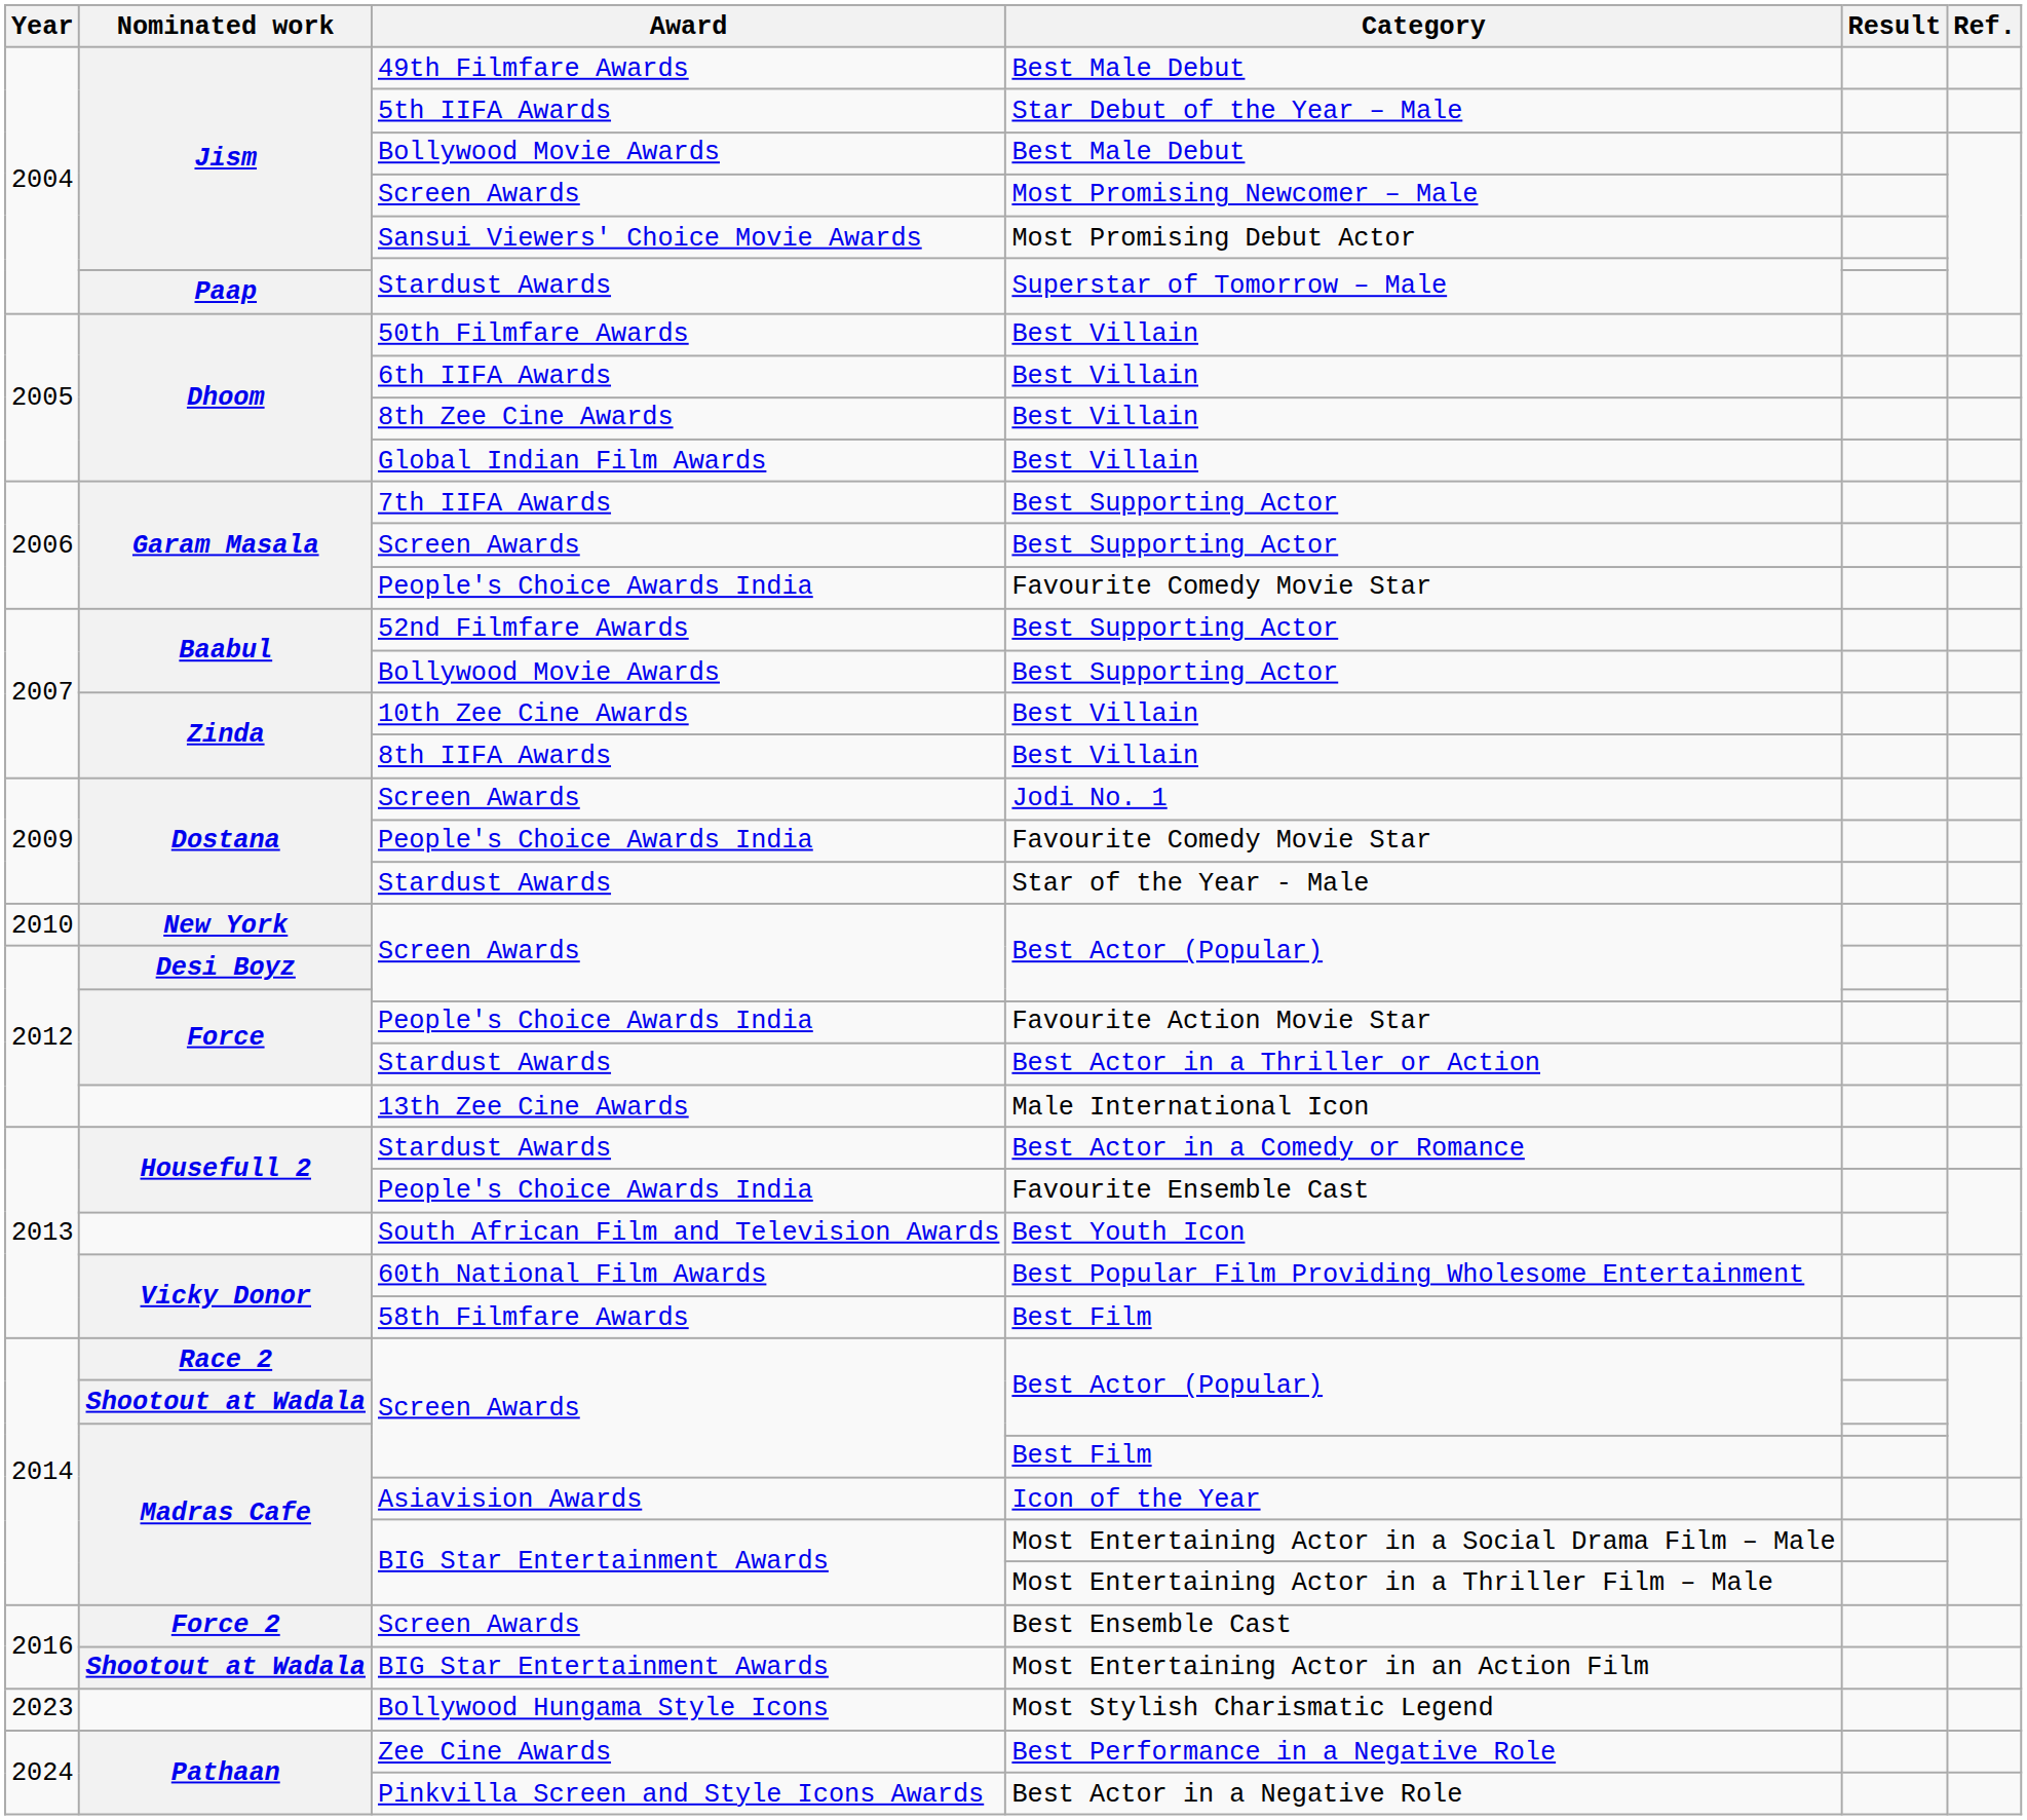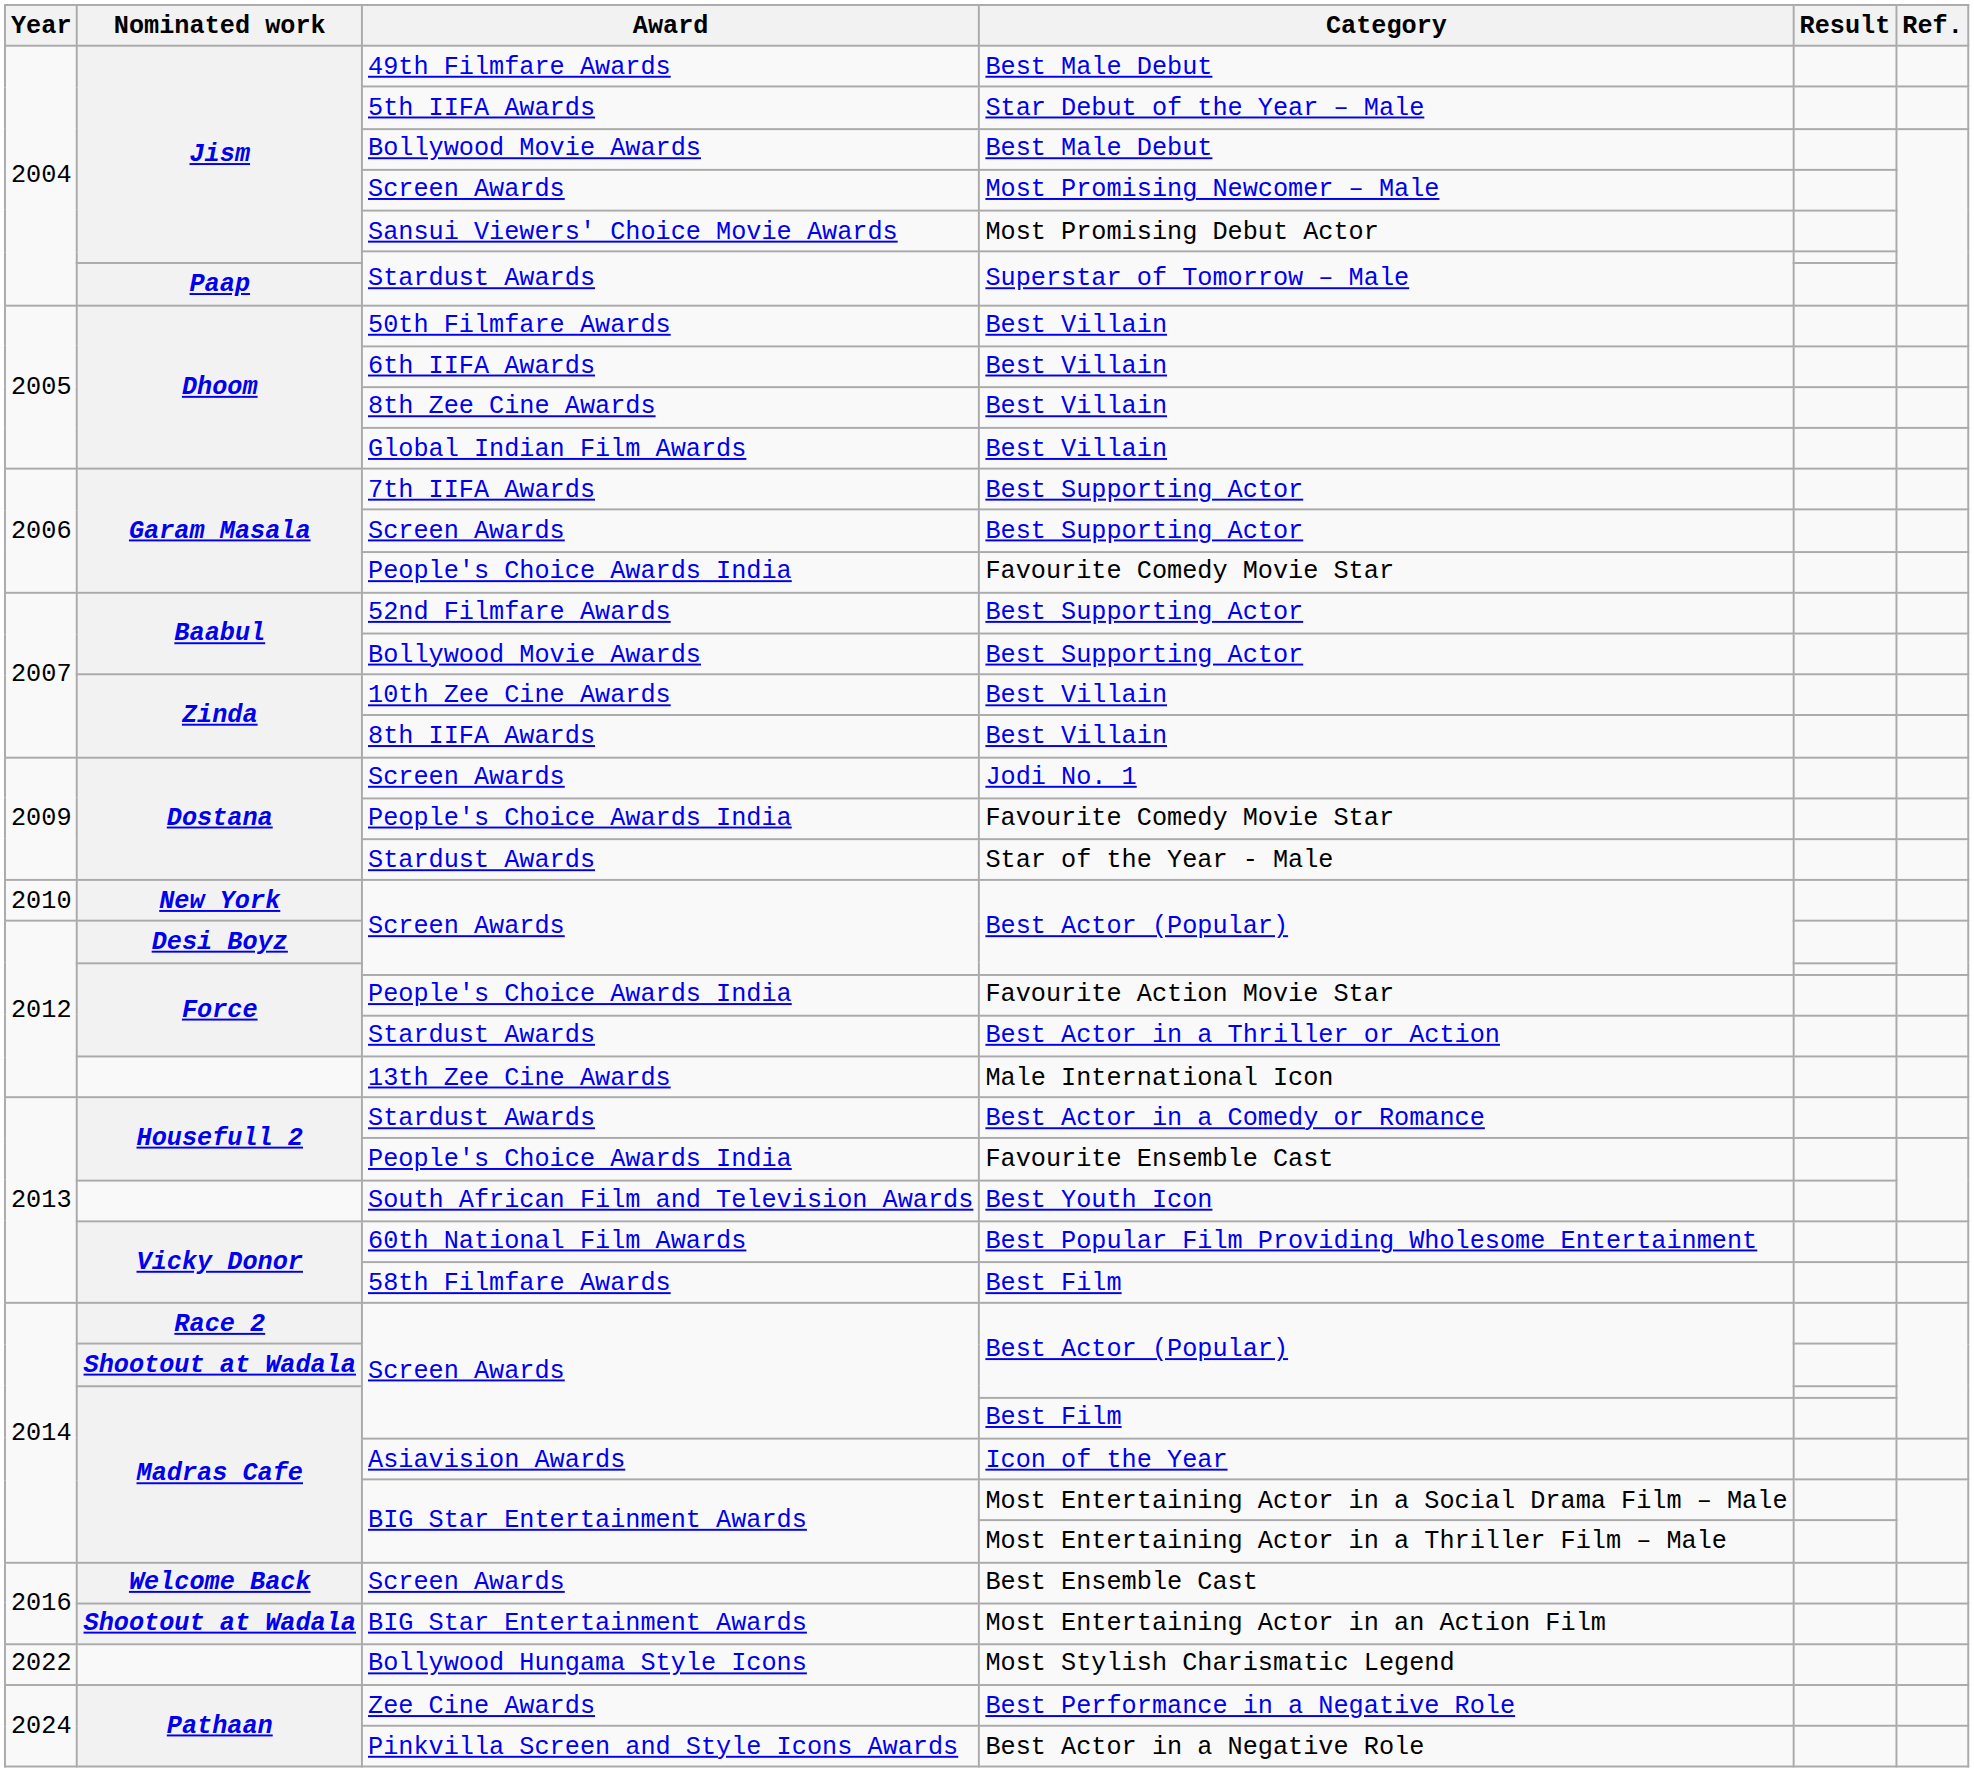Best Ensemble Cast | Nominated work: Force 2 -> Welcome Back
Most Stylish Charismatic Legend | Year: 2023 -> 2022
